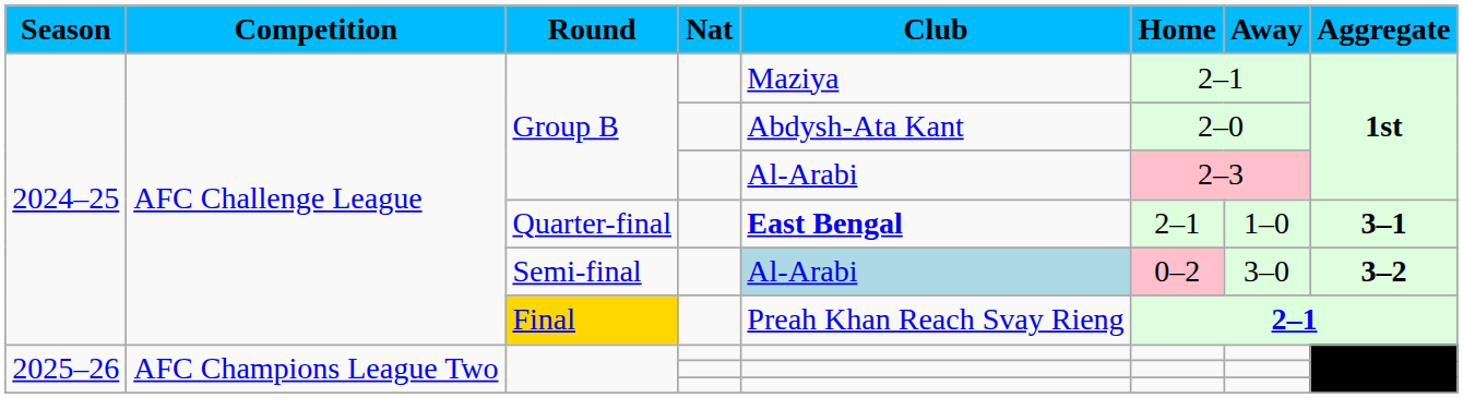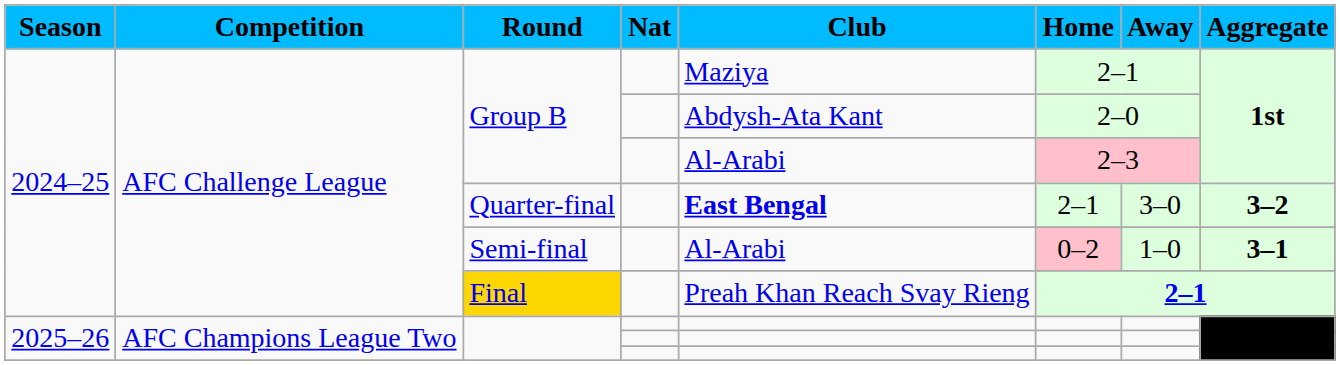Quarter-final | Away: 1–0 -> 3–0
Quarter-final | Aggregate: 3–1 -> 3–2
Semi-final | Club: lightblue background -> no background
Semi-final | Away: 3–0 -> 1–0
Semi-final | Aggregate: 3–2 -> 3–1
